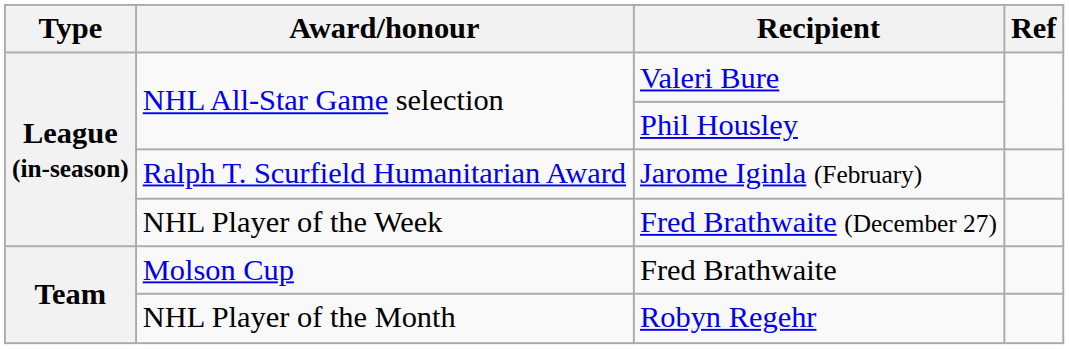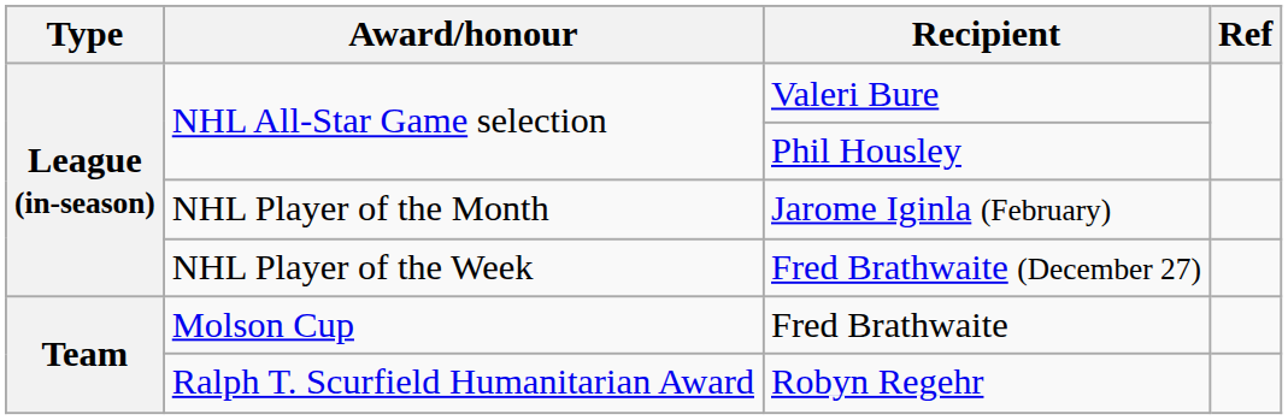Jarome Iginla (February) | Award/honour: Ralph T. Scurfield Humanitarian Award -> NHL Player of the Month
Robyn Regehr | Award/honour: NHL Player of the Month -> Ralph T. Scurfield Humanitarian Award
